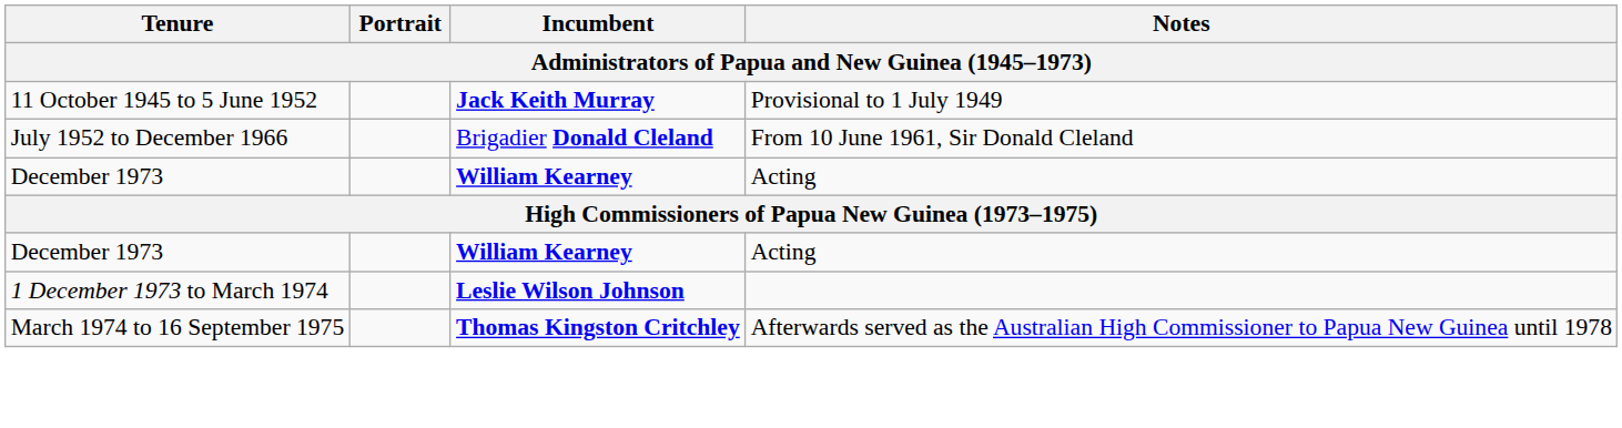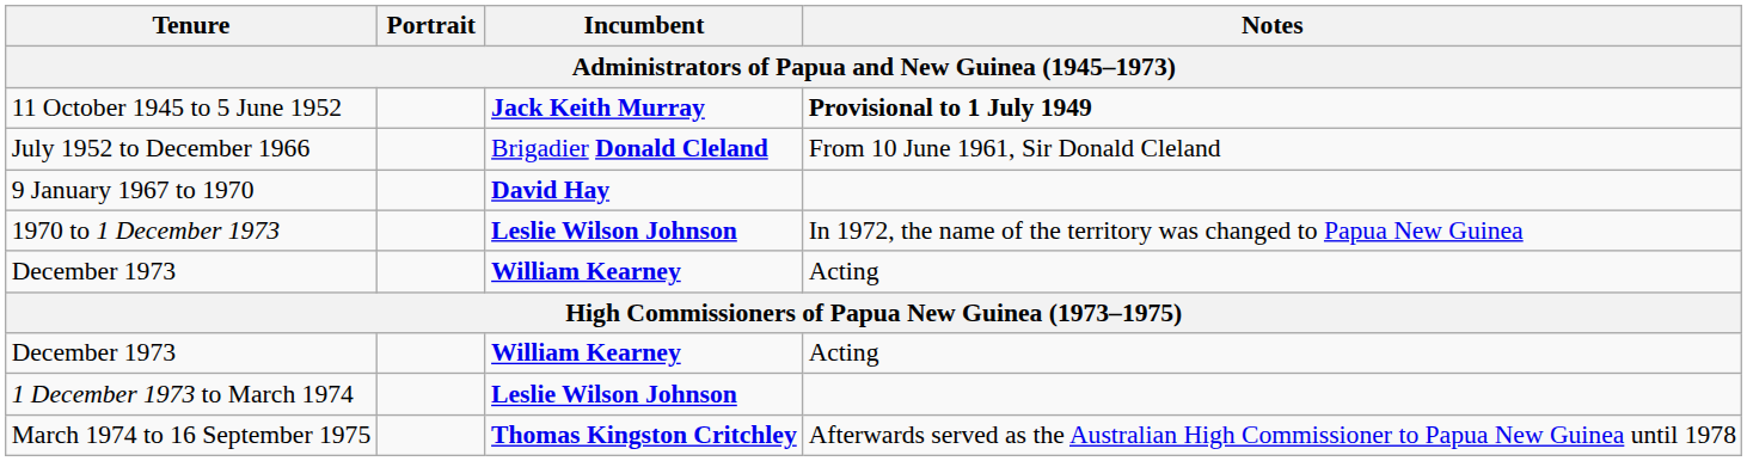11 October 1945 to 5 June 1952 | Notes: normal -> bold
+ row: 9 January 1967 to 1970 | David Hay
+ row: 1970 to 1 December 1973 | Leslie Wilson Johnson | In 1972, the name of the territory was changed to Papua New Guinea
